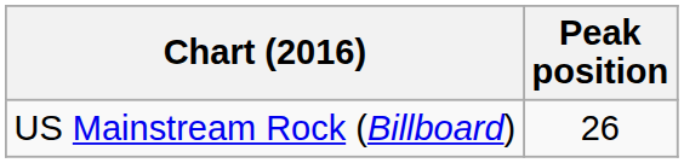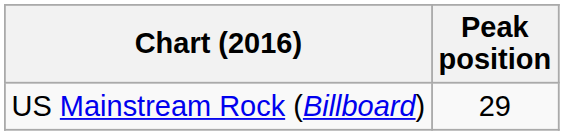US Mainstream Rock (Billboard) | Peak position: 26 -> 29
